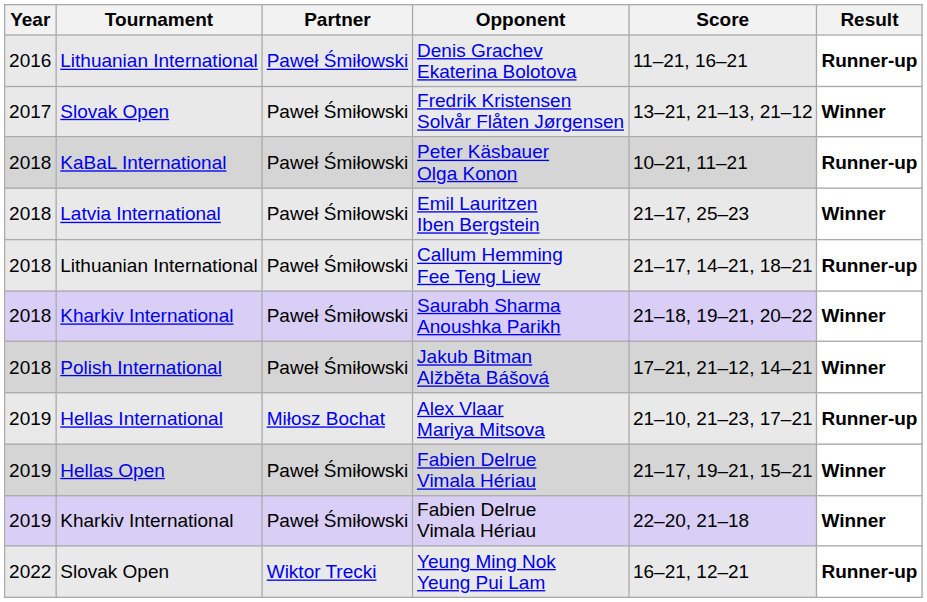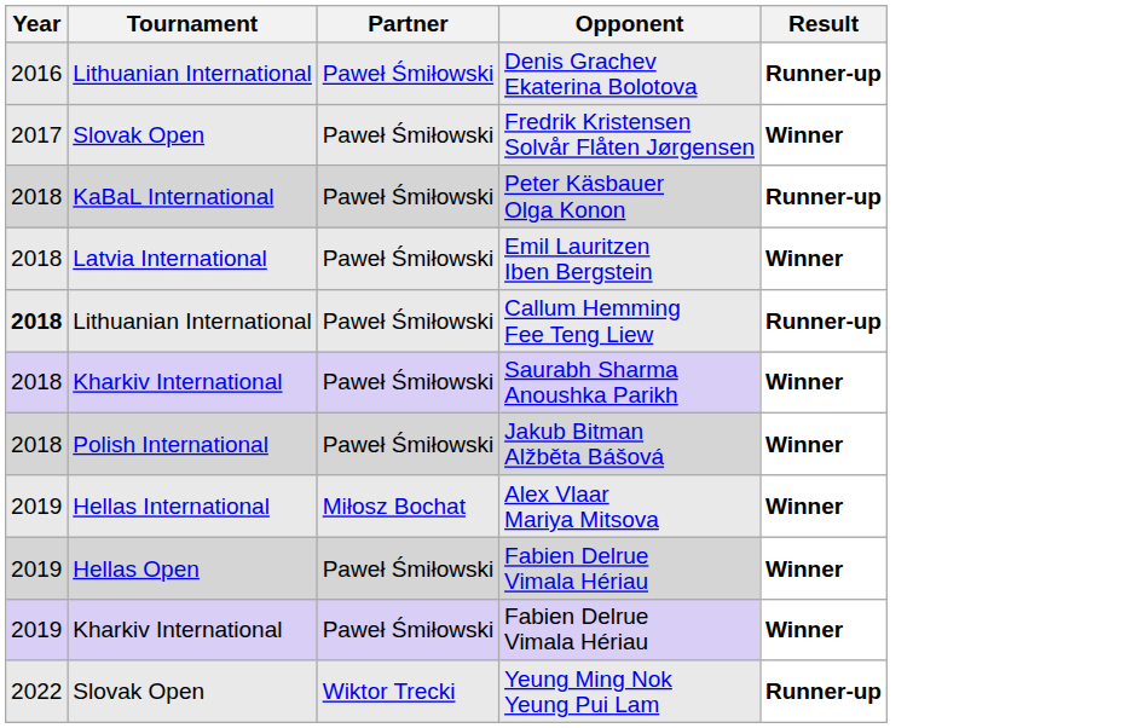- column: Score | 11–21, 16–21 | 13–21, 21–13, 21–12 | 10–21, 11–21 | 21–17, 25–23 | 21–17, 14–21, 18–21 | 21–18, 19–21, 20–22 | 17–21, 21–12, 14–21 | 21–10, 21–23, 17–21 | 21–17, 19–21, 15–21 | 22–20, 21–18 | 16–21, 12–21
Callum Hemming Fee Teng Liew | Year: normal -> bold
Alex Vlaar Mariya Mitsova | Result: Runner-up -> Winner
